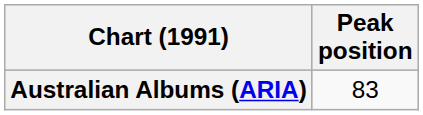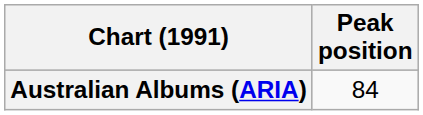Australian Albums (ARIA) | Peak position: 83 -> 84
